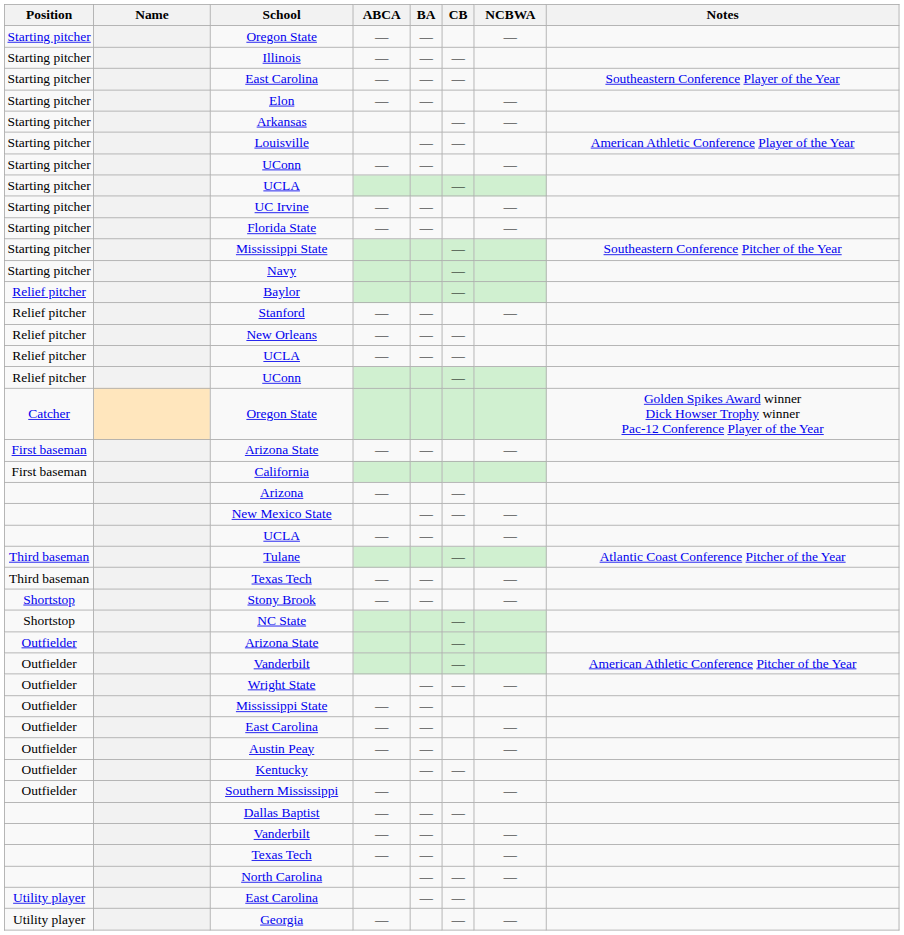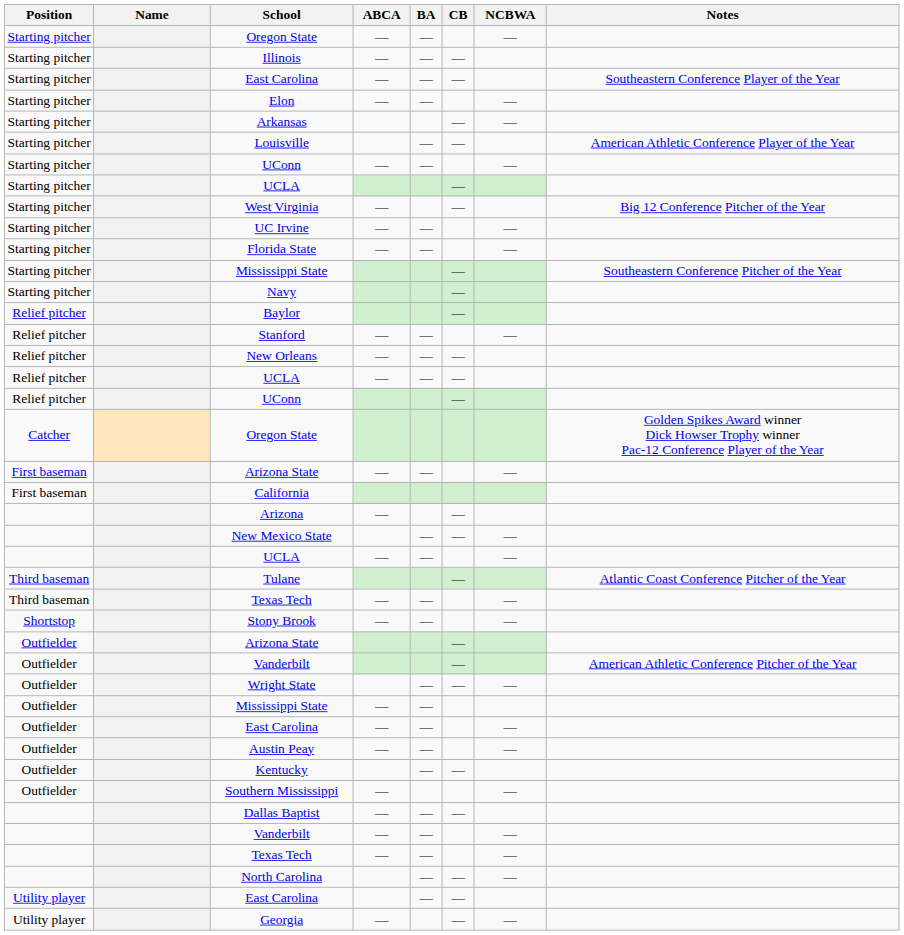+ row: Starting pitcher | West Virginia | — | — | Big 12 Conference Pitcher of the Year
- row: Shortstop | NC State | —
